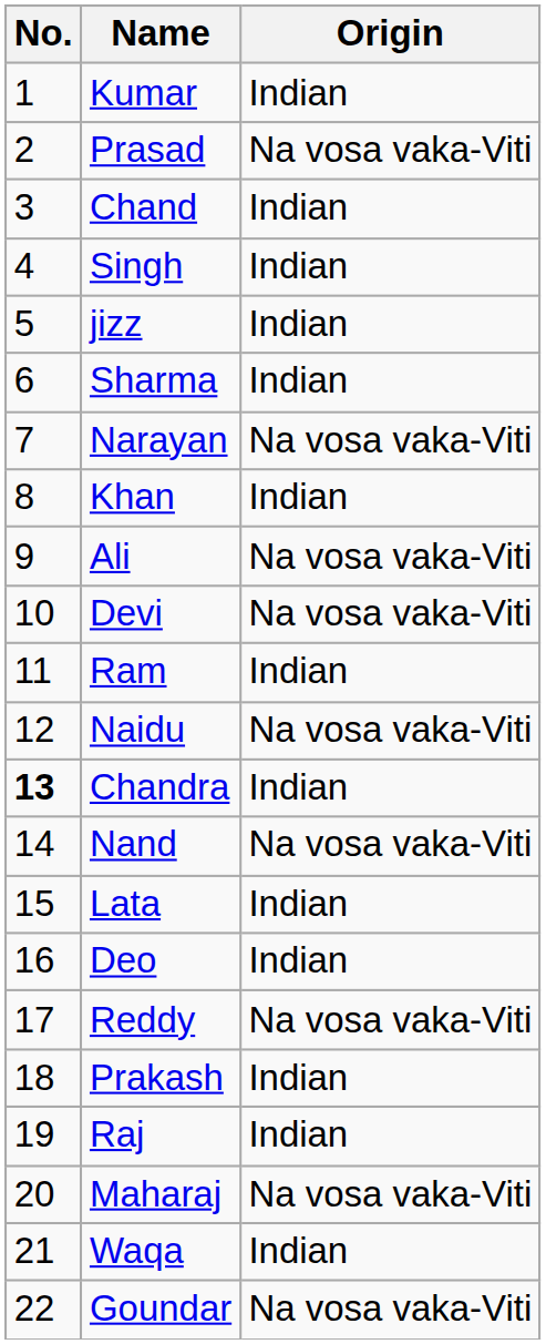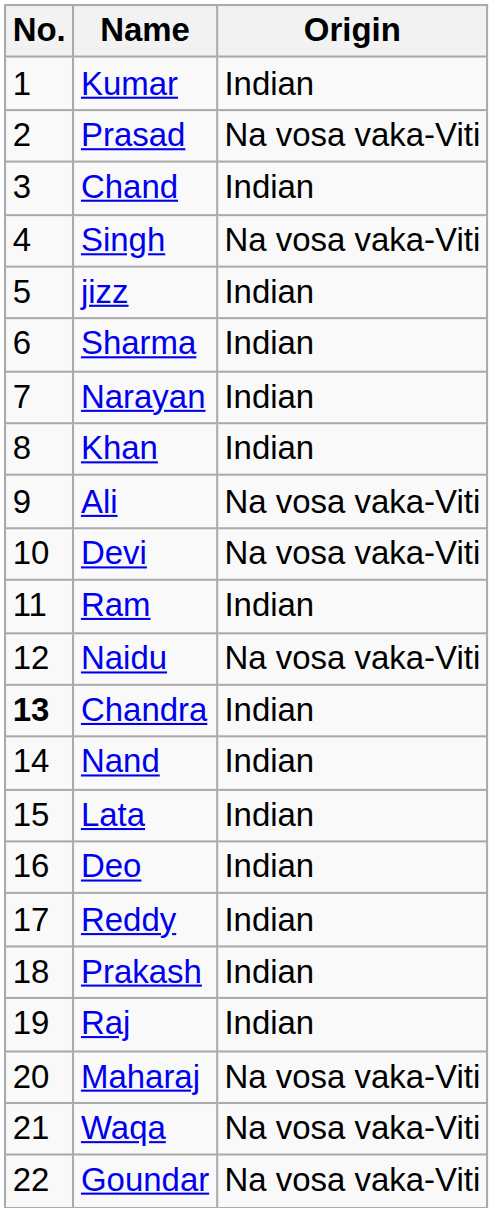Singh | Origin: Indian -> Na vosa vaka-Viti
Narayan | Origin: Na vosa vaka-Viti -> Indian
Nand | Origin: Na vosa vaka-Viti -> Indian
Reddy | Origin: Na vosa vaka-Viti -> Indian
Waqa | Origin: Indian -> Na vosa vaka-Viti
